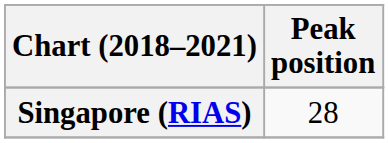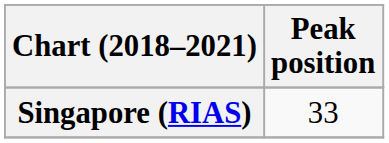Singapore (RIAS) | Peak position: 28 -> 33
